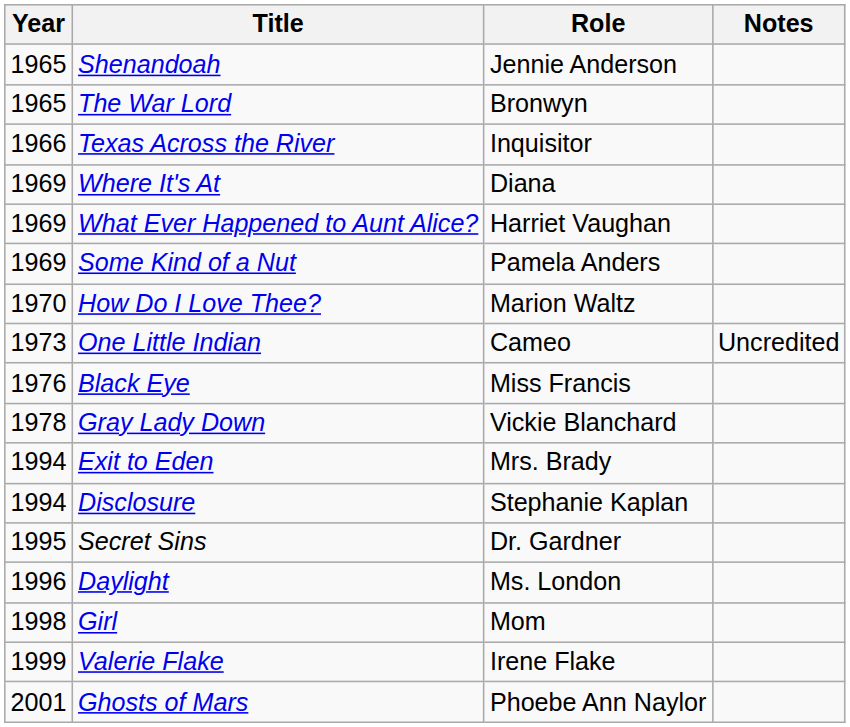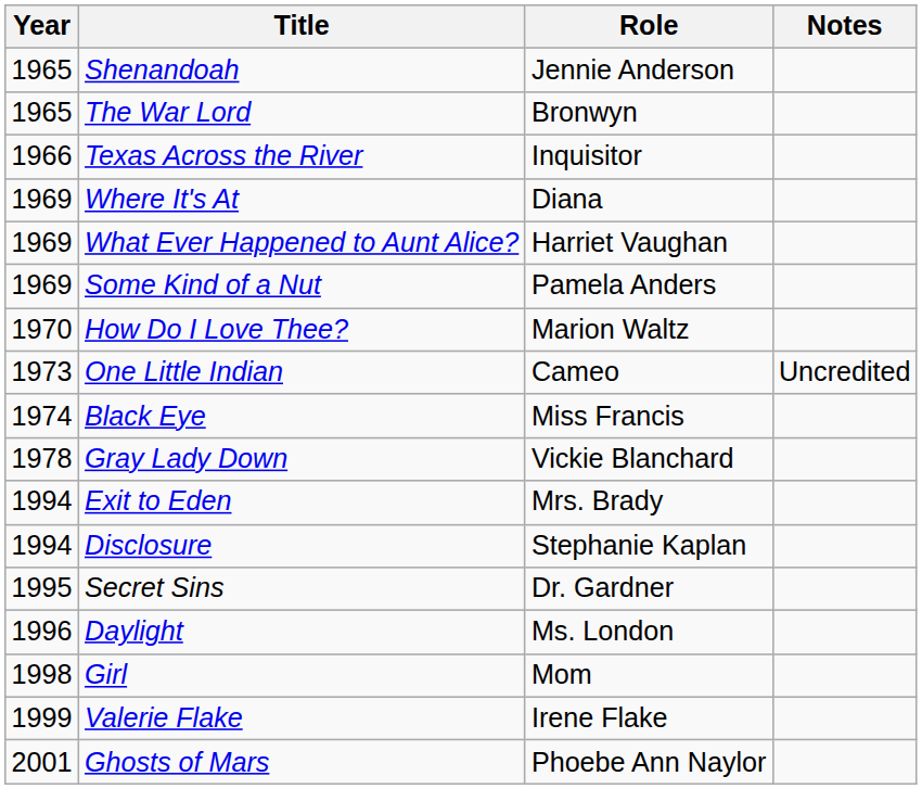Black Eye | Year: 1976 -> 1974
